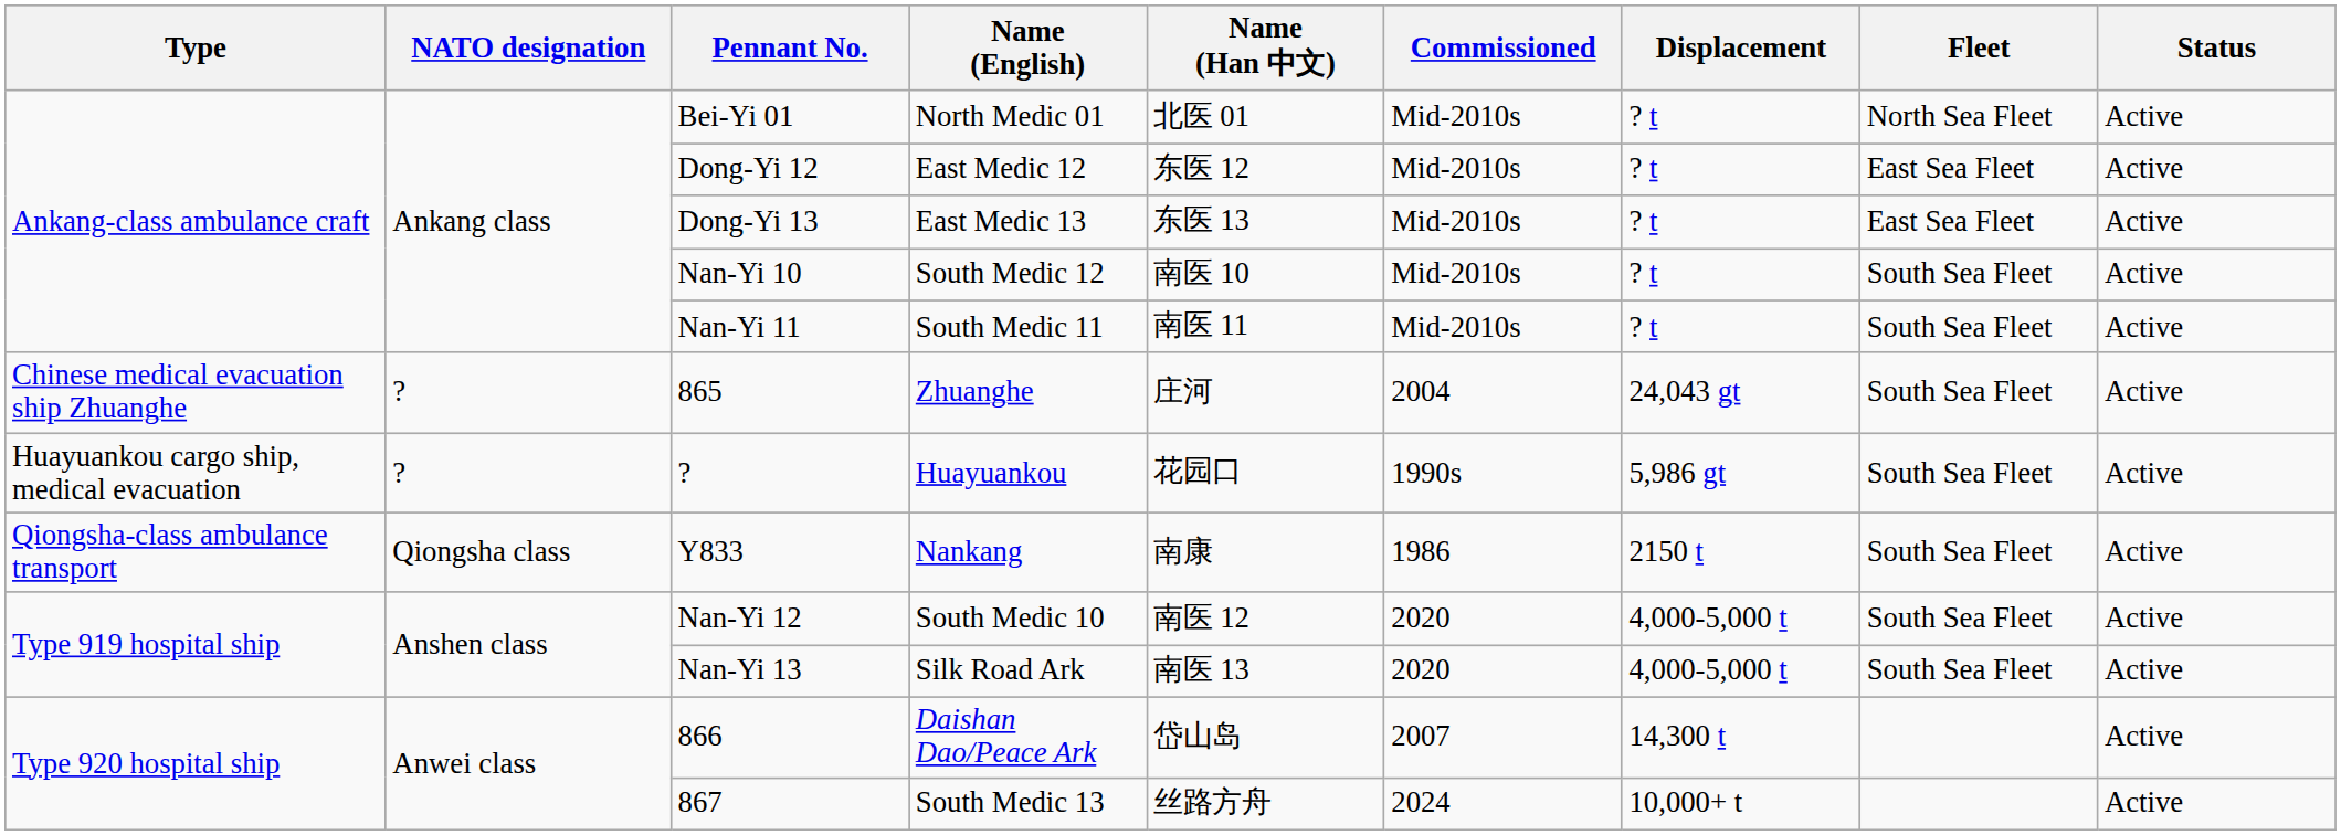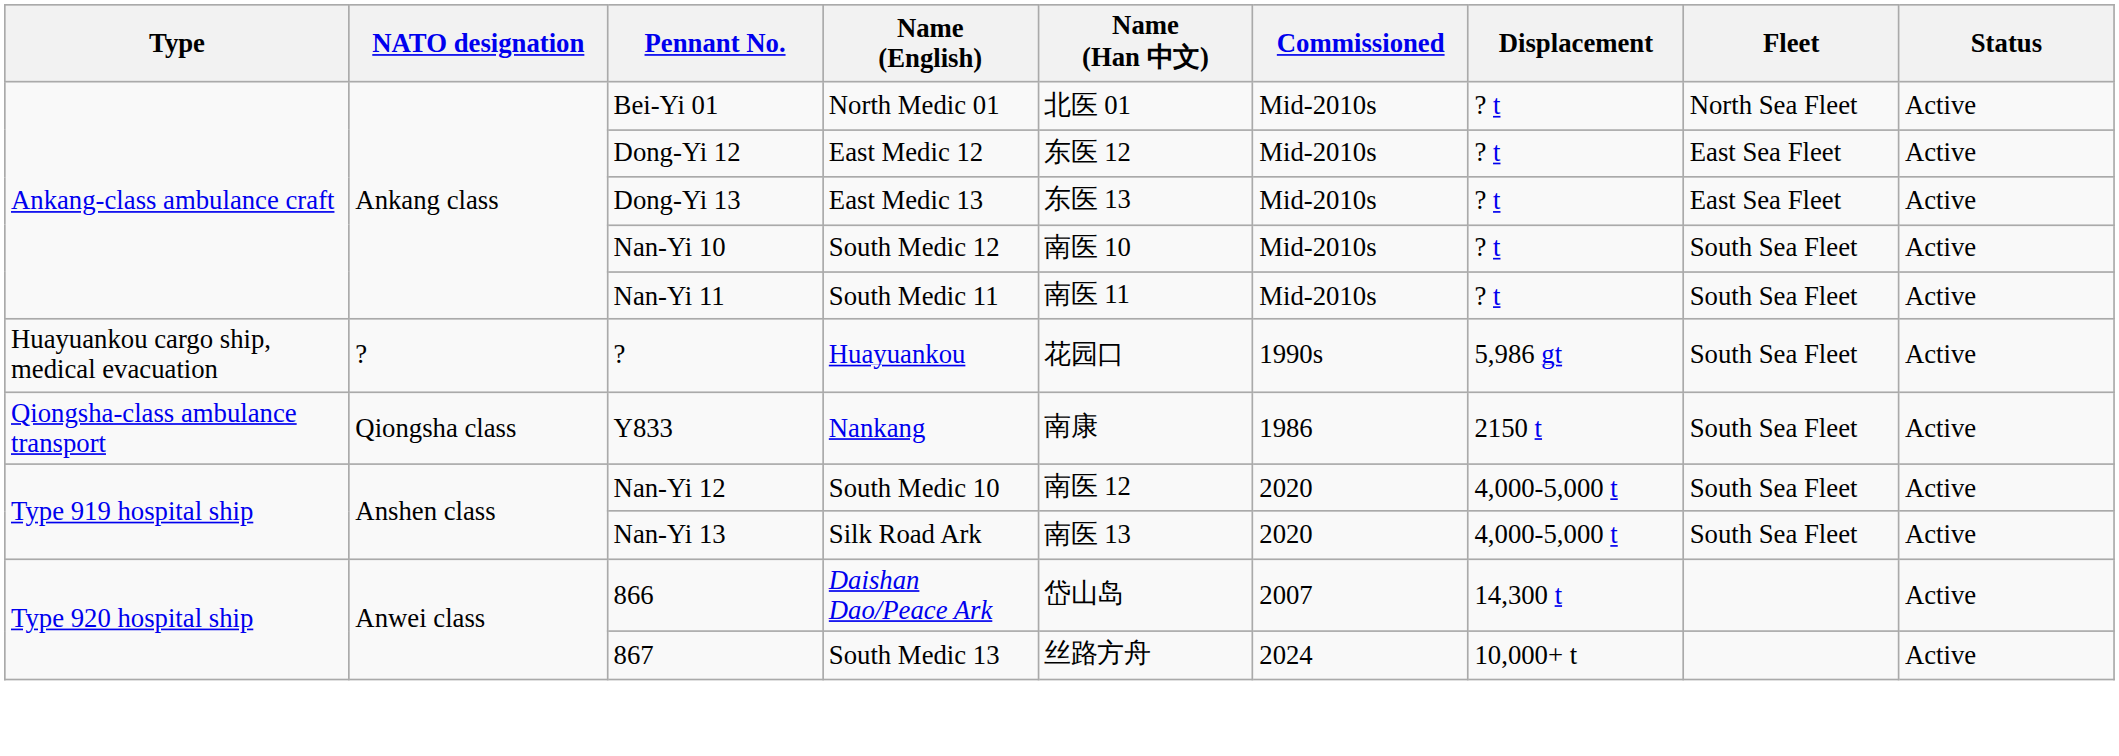- row: Chinese medical evacuation ship Zhuanghe | ? | 865 | Zhuanghe | 庄河 | 2004 | 24,043 gt | South Sea Fleet | Active
